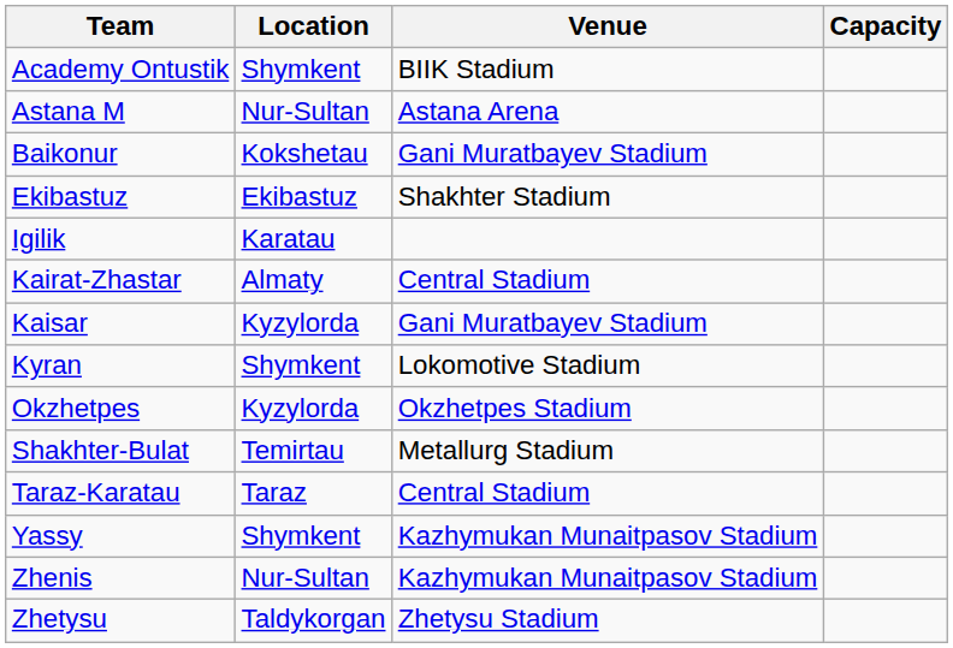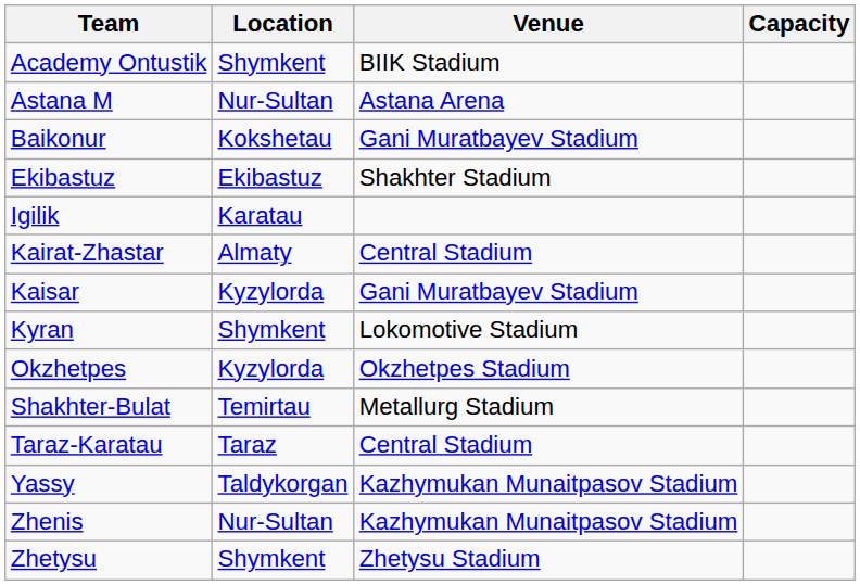Yassy | Location: Shymkent -> Taldykorgan
Zhetysu | Location: Taldykorgan -> Shymkent
